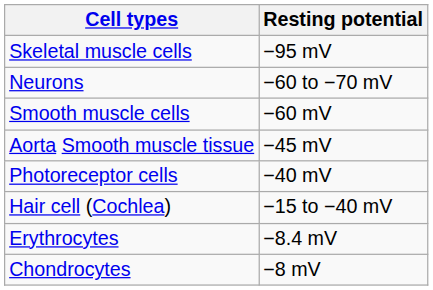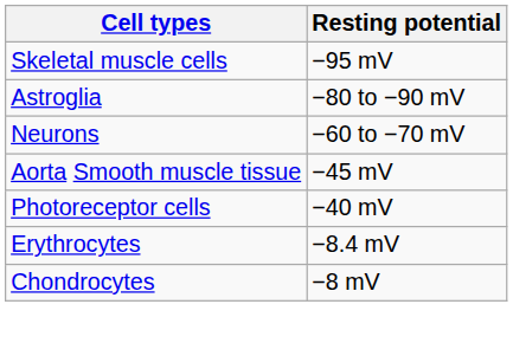+ row: Astroglia | −80 to −90 mV
- row: Smooth muscle cells | −60 mV
- row: Hair cell (Cochlea) | −15 to −40 mV
